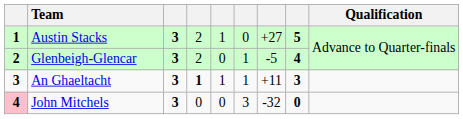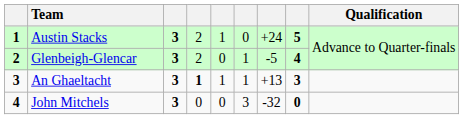Austin Stacks | column 7: +27 -> +24
An Ghaeltacht | column 7: +11 -> +13
John Mitchels | column 1: pink background -> no background
